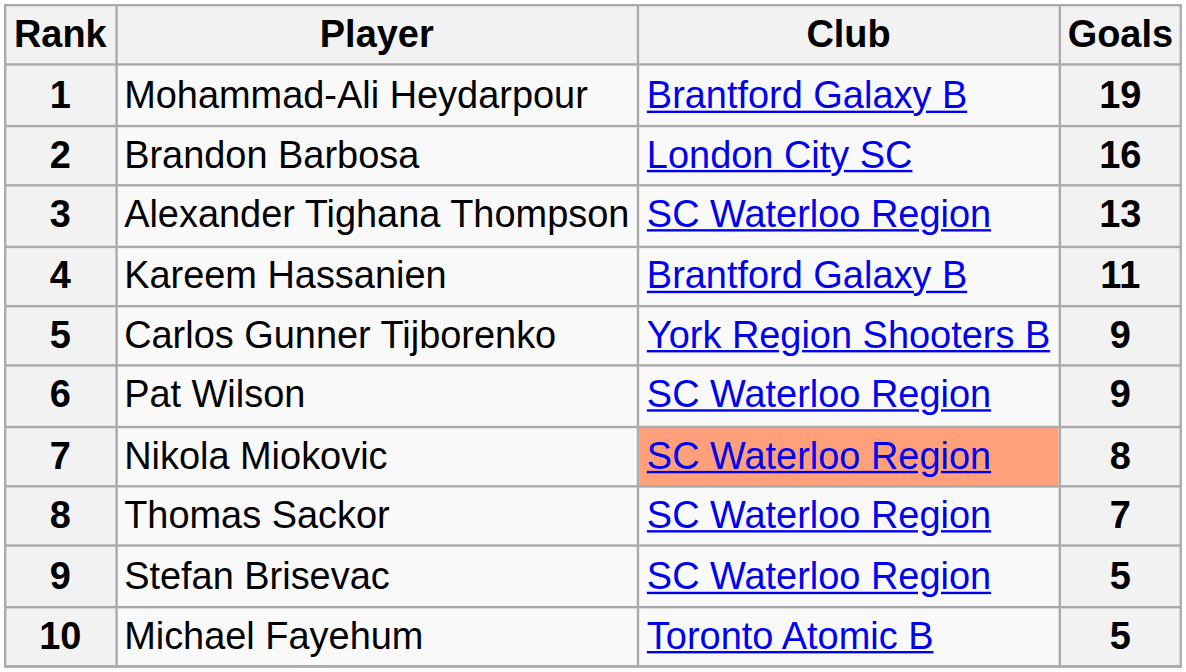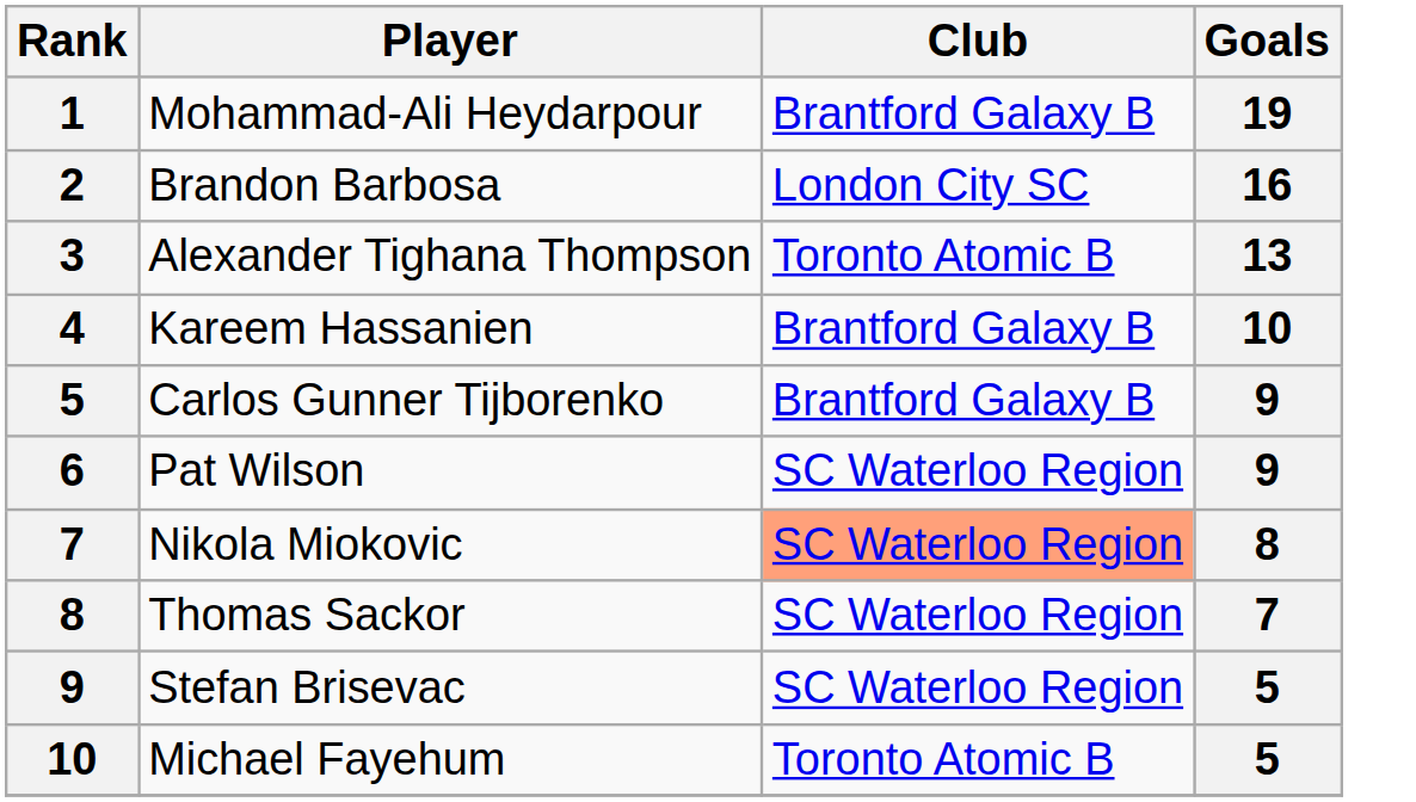Alexander Tighana Thompson | Club: SC Waterloo Region -> Toronto Atomic B
Kareem Hassanien | Goals: 11 -> 10
Carlos Gunner Tijborenko | Club: York Region Shooters B -> Brantford Galaxy B
